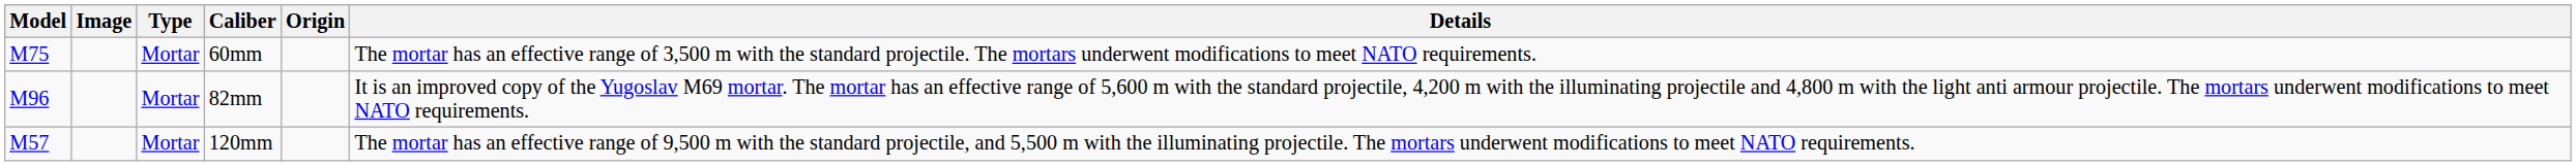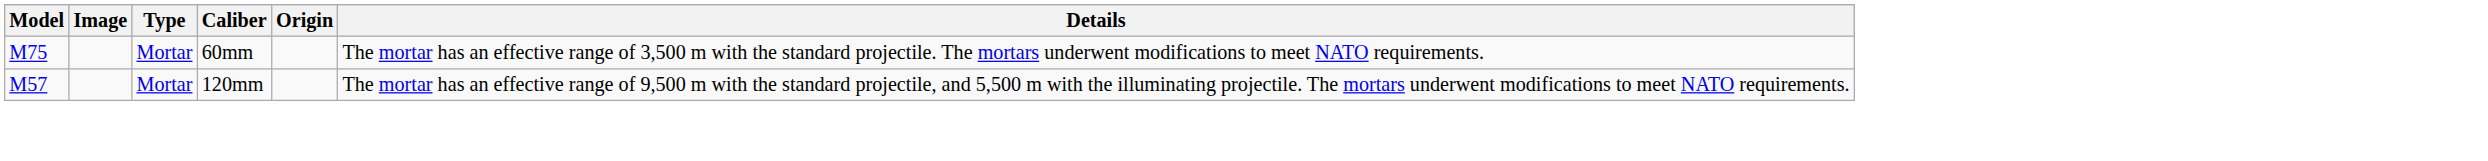- row: M96 | Mortar | 82mm | It is an improved copy of the Yugoslav M69 mortar. The mortar has an effective range of 5,600 m with the standard projectile, 4,200 m with the illuminating projectile and 4,800 m with the light anti armour projectile. The mortars underwent modifications to meet NATO requirements.
